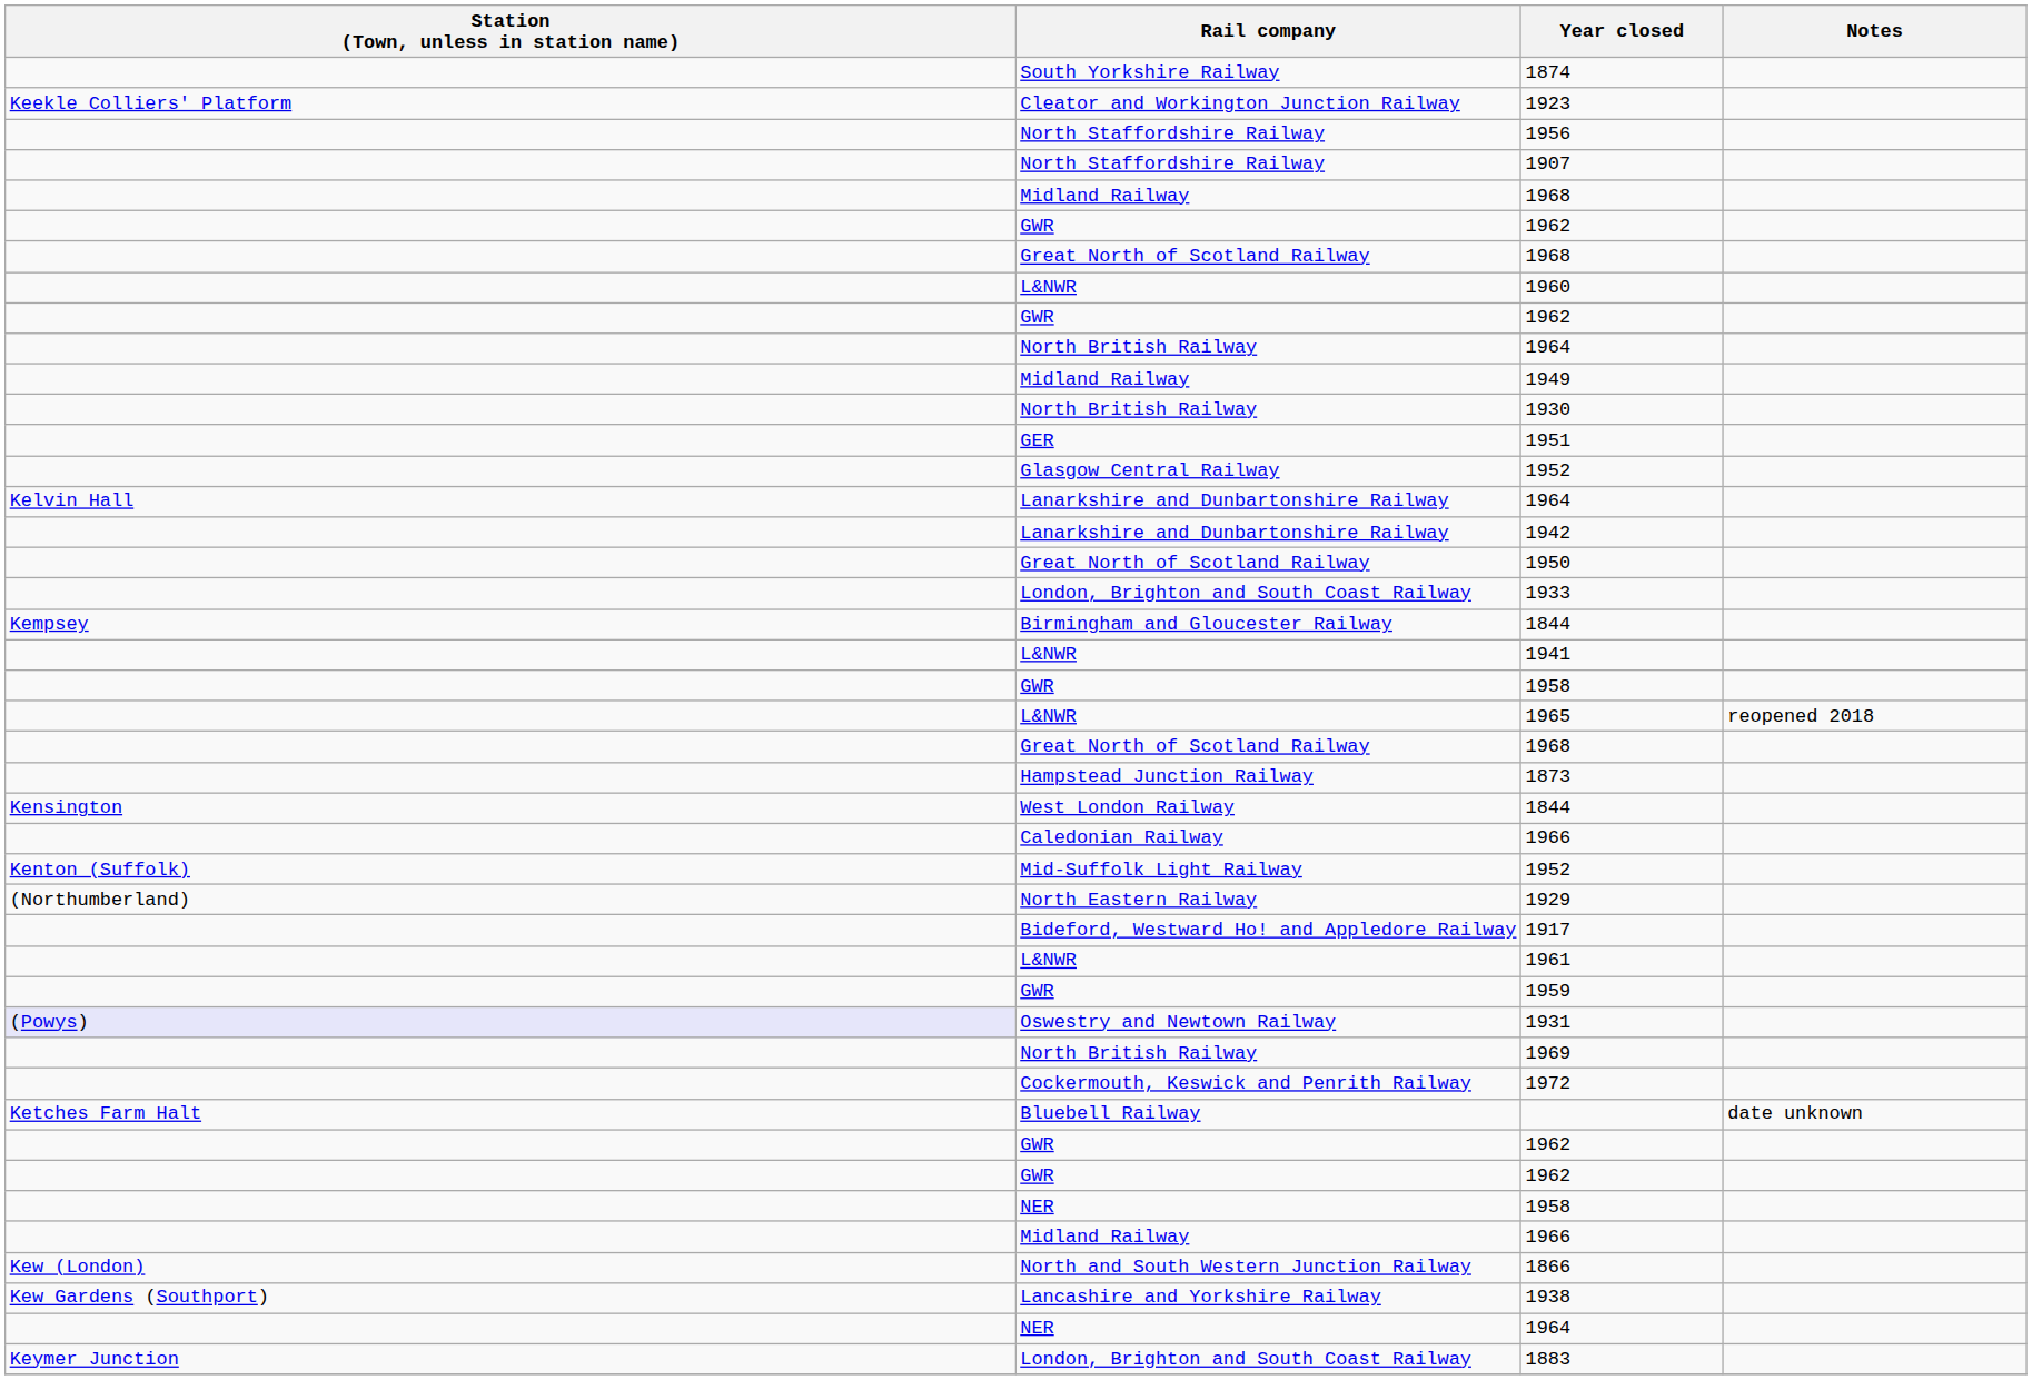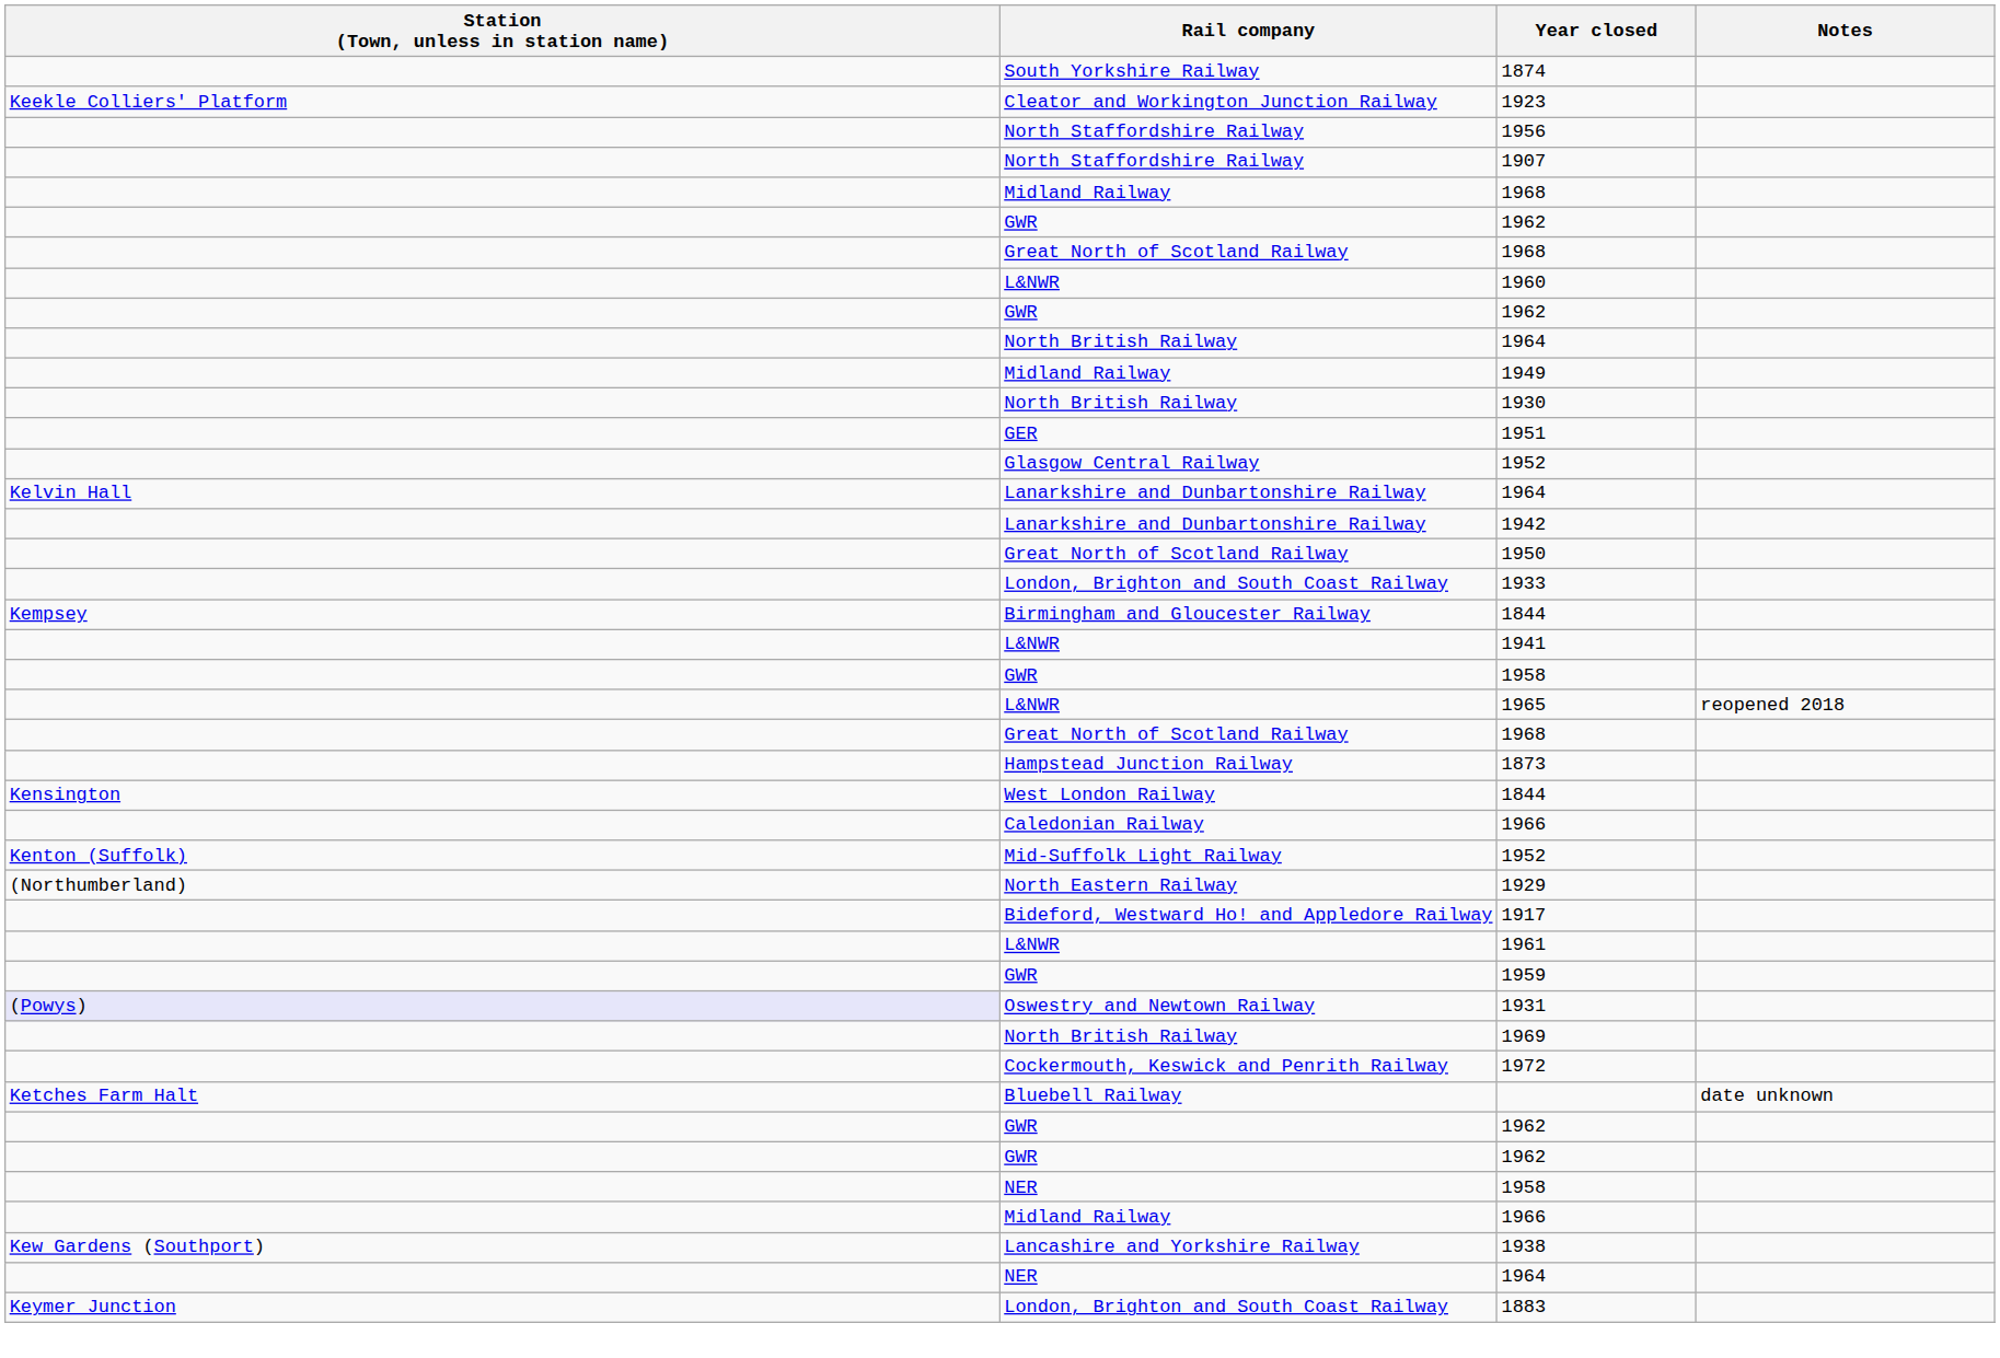- row: Kew (London) | North and South Western Junction Railway | 1866
